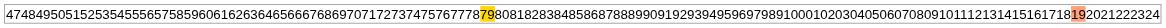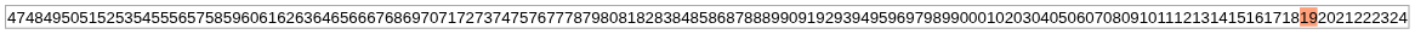47 | column 33: gold background -> no background
47 | column 53: 91 -> 99
